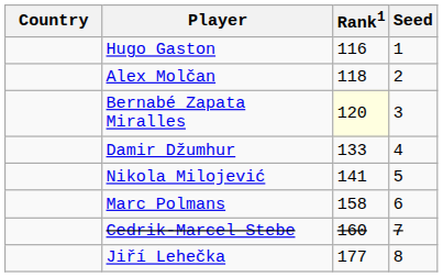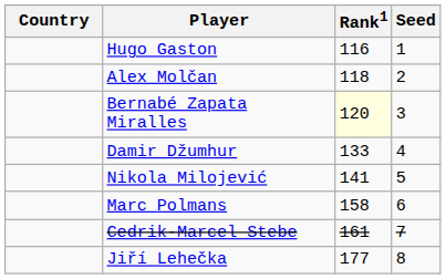Cedrik-Marcel Stebe | Rank1: 160 -> 161
